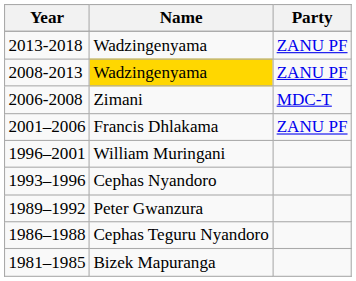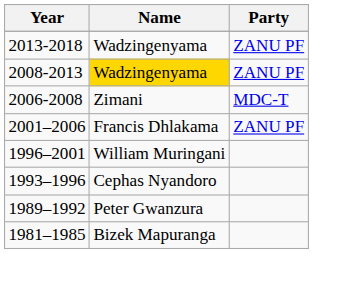- row: 1986–1988 | Cephas Teguru Nyandoro
